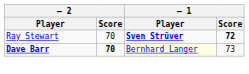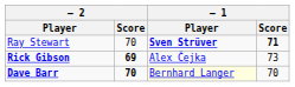Ray Stewart | – 1 / Score: 72 -> 71
+ row: Rick Gibson | 69 | Alex Čejka | 73
Dave Barr | – 1 / Score: 73 -> 70
